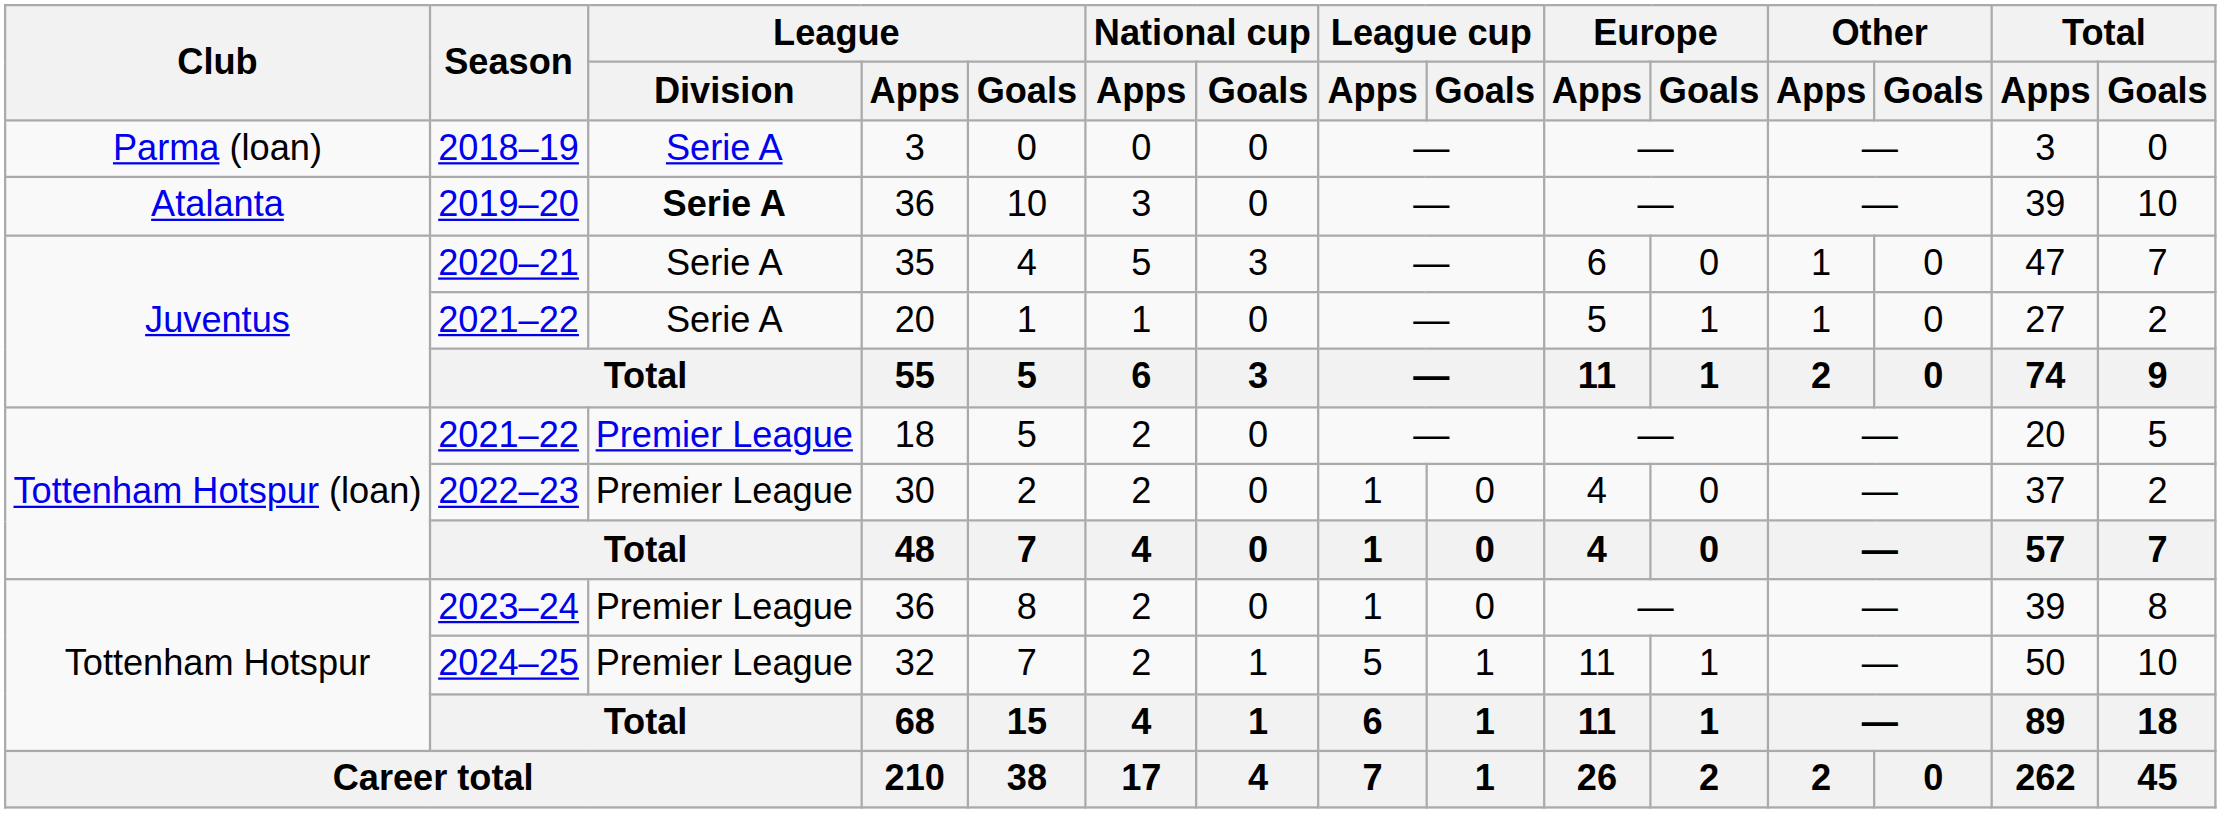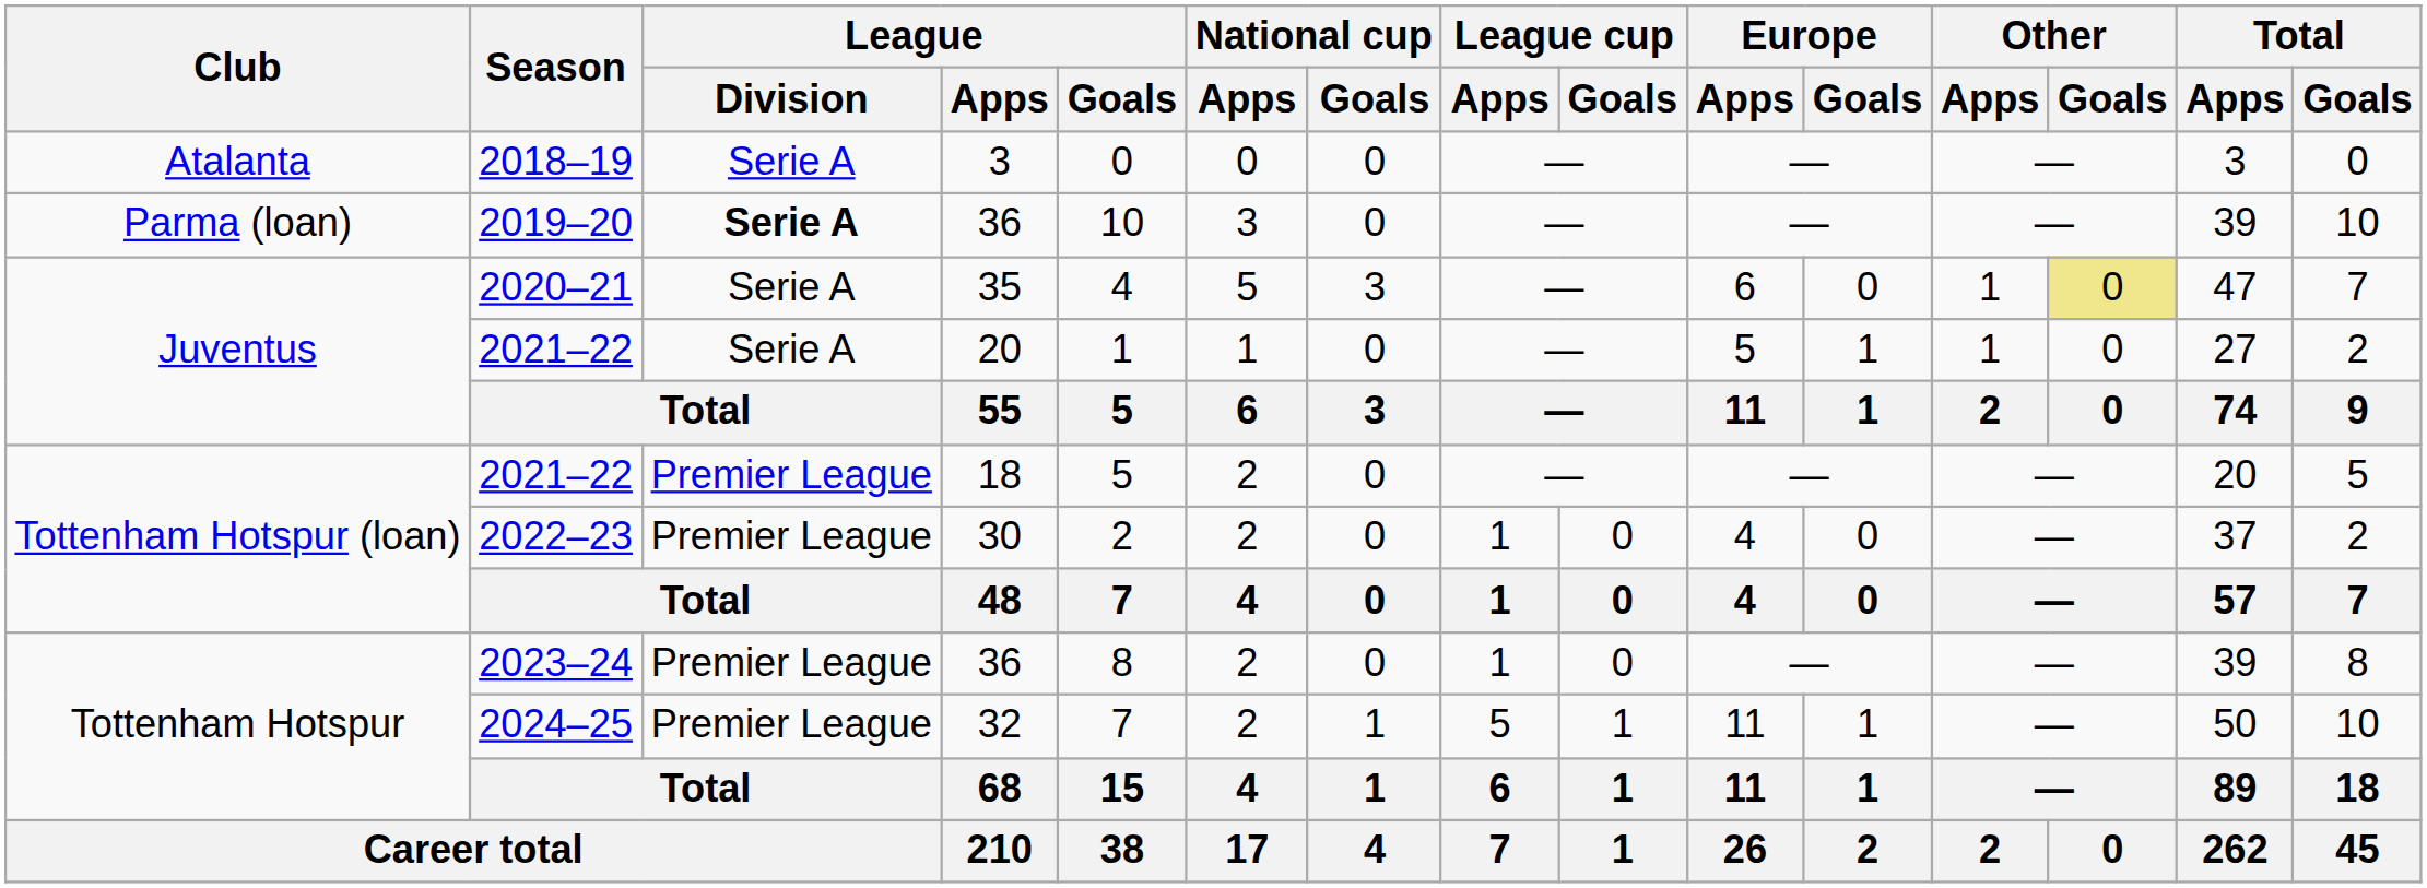2018–19 | Club: Parma (loan) -> Atalanta
2019–20 | Club: Atalanta -> Parma (loan)
2020–21 | Other / Goals: no background -> khaki background
